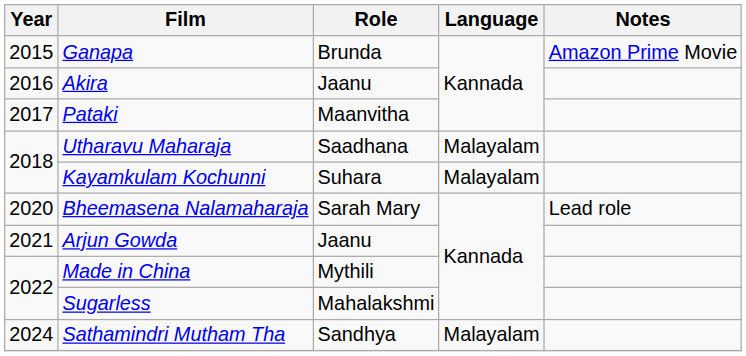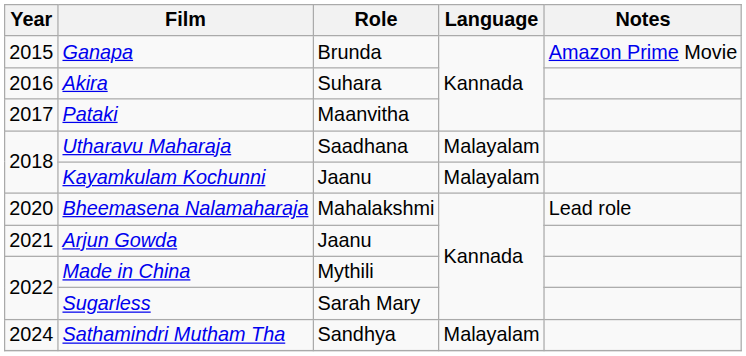Akira | Role: Jaanu -> Suhara
Kayamkulam Kochunni | Role: Suhara -> Jaanu
Bheemasena Nalamaharaja | Role: Sarah Mary -> Mahalakshmi
Sugarless | Role: Mahalakshmi -> Sarah Mary
